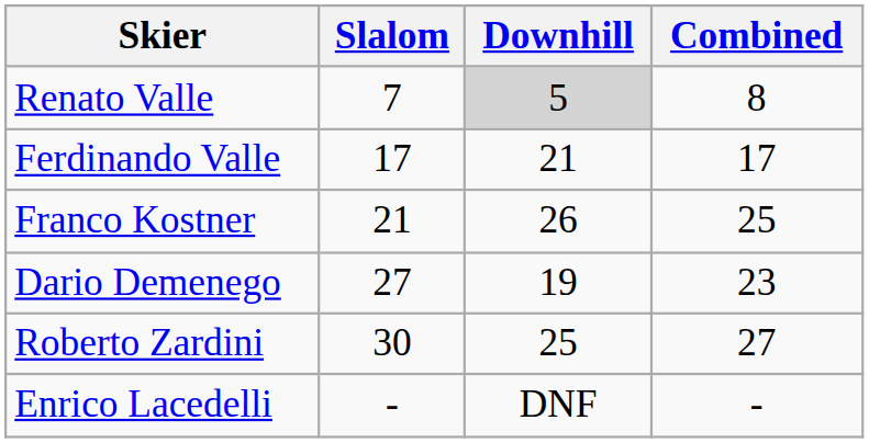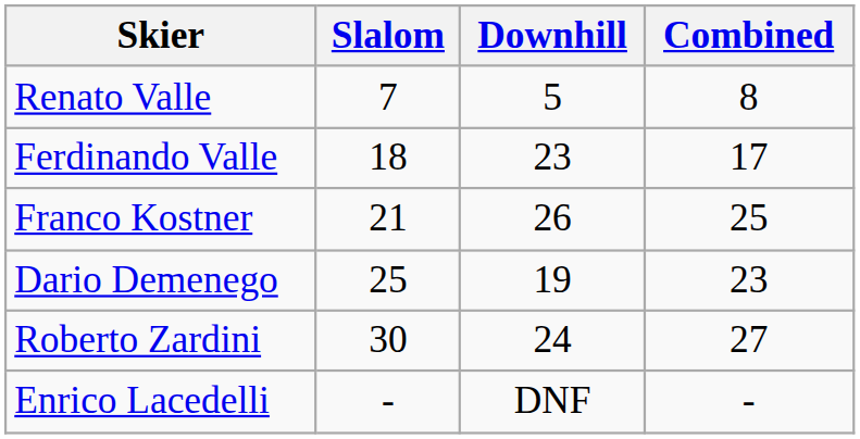Renato Valle | Downhill: lightgrey background -> no background
Ferdinando Valle | Slalom: 17 -> 18
Ferdinando Valle | Downhill: 21 -> 23
Dario Demenego | Slalom: 27 -> 25
Roberto Zardini | Downhill: 25 -> 24
